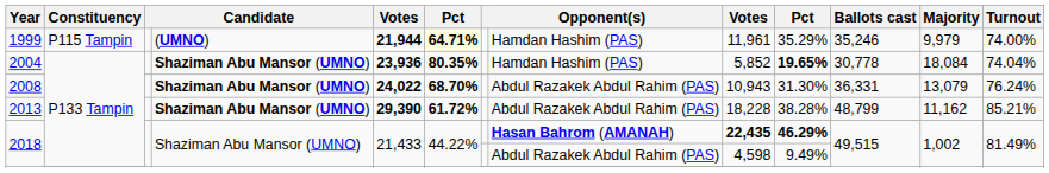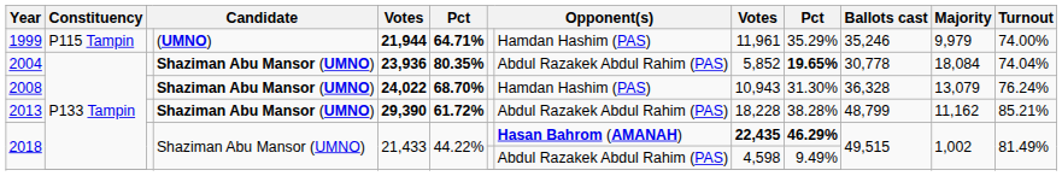1999 | column 6: lightyellow background -> no background
2004 | column 8: Hamdan Hashim (PAS) -> Abdul Razakek Abdul Rahim (PAS)
2008 | column 8: Abdul Razakek Abdul Rahim (PAS) -> Hamdan Hashim (PAS)
2008 | Ballots cast: 36,331 -> 36,328
